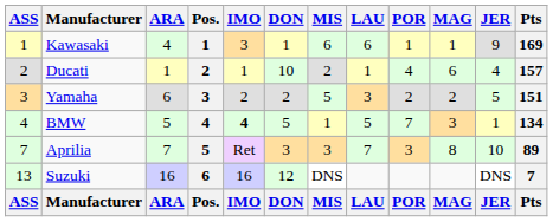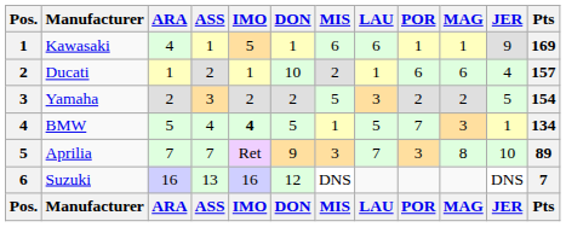columns swapped: Pos. <-> ASS
Kawasaki | IMO: 3 -> 5
Ducati | POR: 4 -> 6
Yamaha | ARA: 6 -> 2
Yamaha | Pts: 151 -> 154
Aprilia | DON: 3 -> 9
